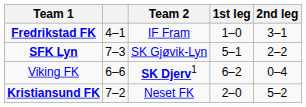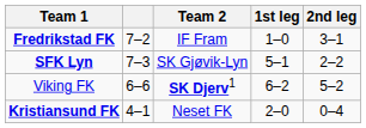Fredrikstad FK | column 2: 4–1 -> 7–2
Viking FK | 2nd leg: 0–4 -> 5–2
Kristiansund FK | column 2: 7–2 -> 4–1
Kristiansund FK | 2nd leg: 5–2 -> 0–4
